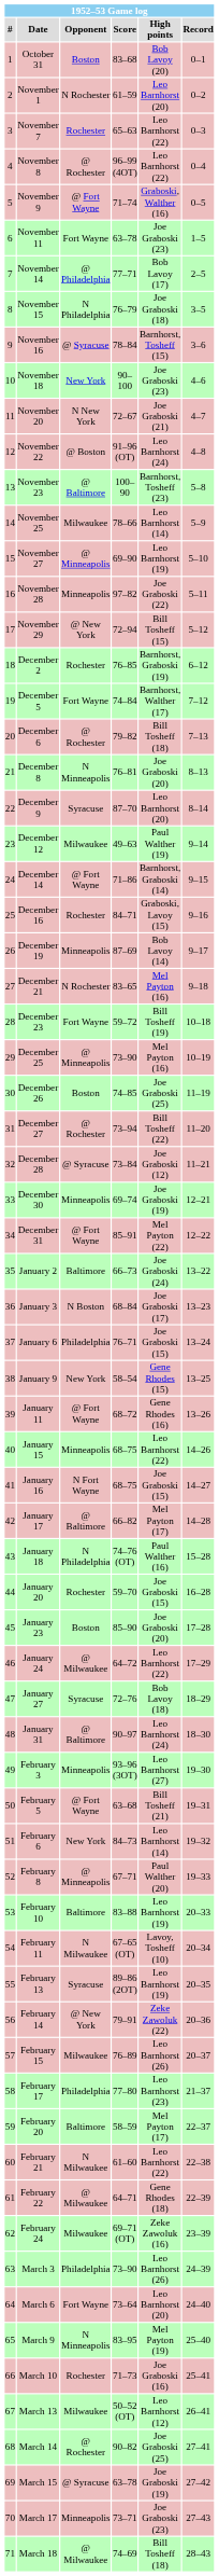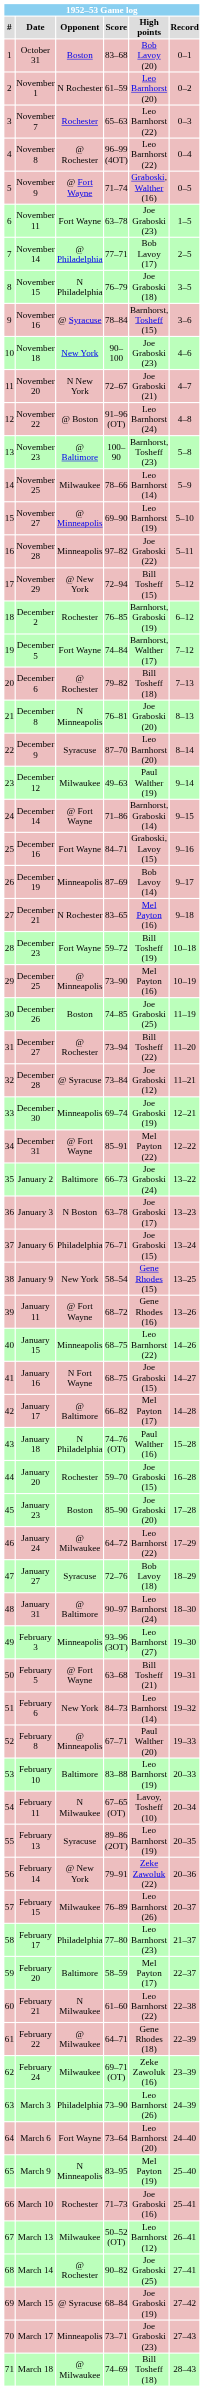December 16 | Opponent: Rochester -> Fort Wayne
January 3 | Score: 68–84 -> 63–78
March 15 | Score: 63–78 -> 68–84
